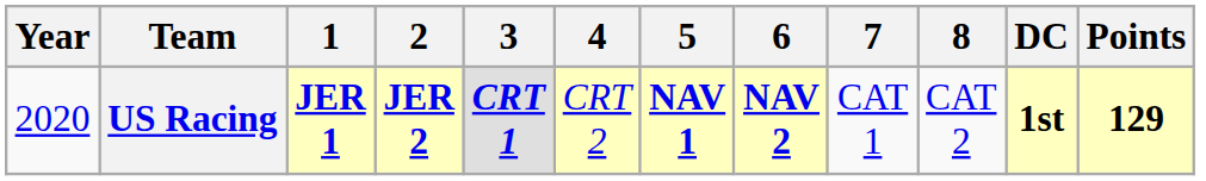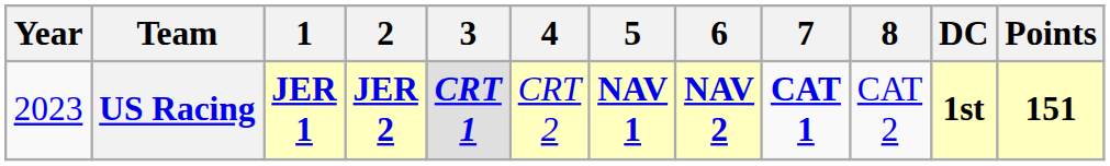US Racing | Year: 2020 -> 2023
US Racing | 7: normal -> bold
US Racing | Points: 129 -> 151
